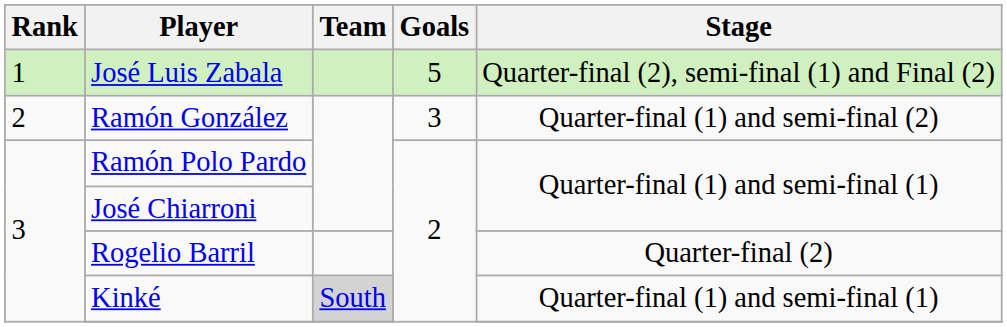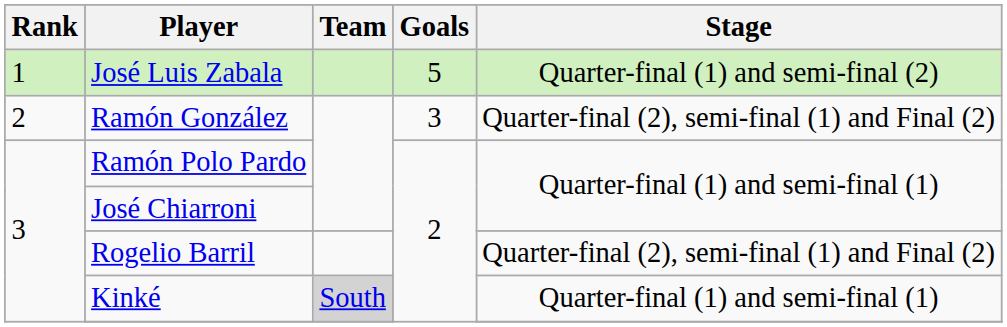José Luis Zabala | Stage: Quarter-final (2), semi-final (1) and Final (2) -> Quarter-final (1) and semi-final (2)
Ramón González | Stage: Quarter-final (1) and semi-final (2) -> Quarter-final (2), semi-final (1) and Final (2)
Rogelio Barril | Stage: Quarter-final (2) -> Quarter-final (2), semi-final (1) and Final (2)
